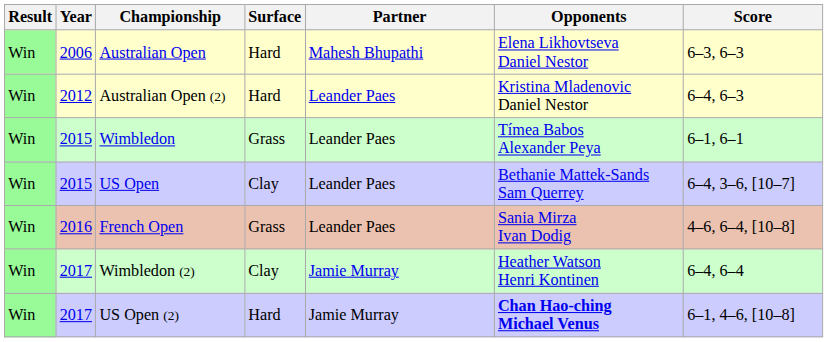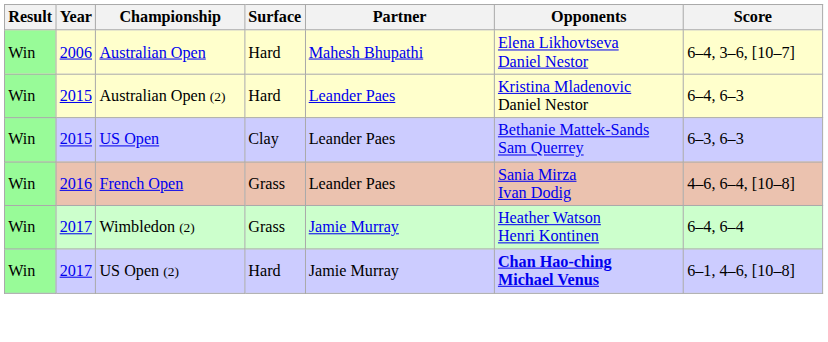Australian Open | Score: 6–3, 6–3 -> 6–4, 3–6, [10–7]
Australian Open (2) | Year: 2012 -> 2015
- row: Win | 2015 | Wimbledon | Grass | Leander Paes | Tímea Babos Alexander Peya | 6–1, 6–1
US Open | Score: 6–4, 3–6, [10–7] -> 6–3, 6–3
Wimbledon (2) | Surface: Clay -> Grass
